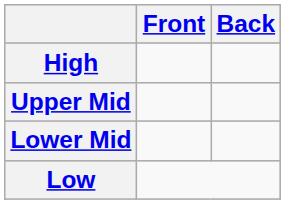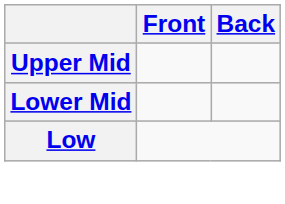- row: High
